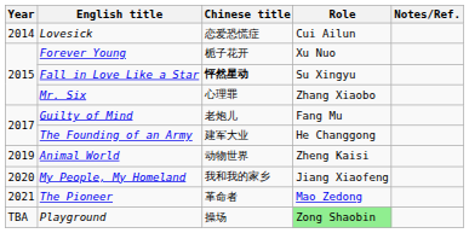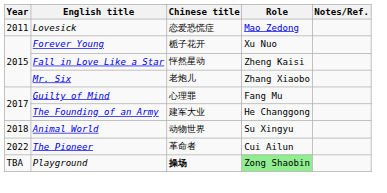Lovesick | Year: 2014 -> 2011
Lovesick | Role: Cui Ailun -> Mao Zedong
Fall in Love Like a Star | Chinese title: bold -> normal
Fall in Love Like a Star | Role: Su Xingyu -> Zheng Kaisi
Mr. Six | Chinese title: 心理罪 -> 老炮儿
Guilty of Mind | Chinese title: 老炮儿 -> 心理罪
Animal World | Year: 2019 -> 2018
Animal World | Role: Zheng Kaisi -> Su Xingyu
- row: 2020 | My People, My Homeland | 我和我的家乡 | Jiang Xiaofeng
The Pioneer | Year: 2021 -> 2022
The Pioneer | Role: Mao Zedong -> Cui Ailun
Playground | Chinese title: normal -> bold
